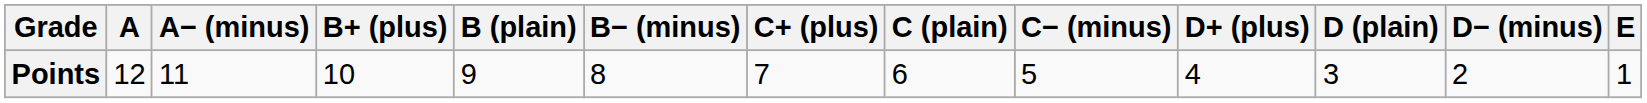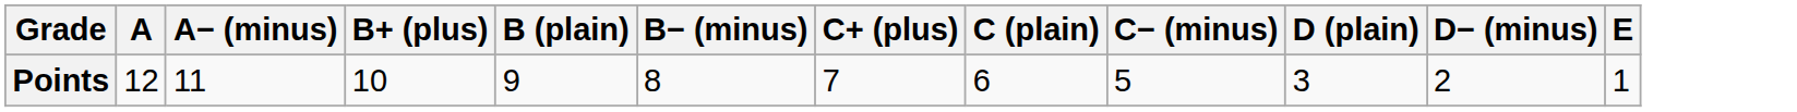- column: D+ (plus) | 4
